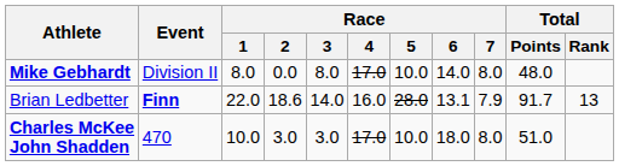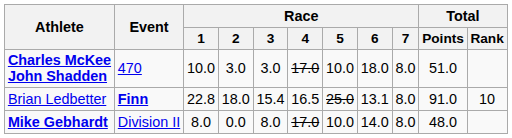rows swapped: Mike Gebhardt <-> Charles McKee John Shadden
Brian Ledbetter | Race / 1: 22.0 -> 22.8
Brian Ledbetter | Race / 2: 18.6 -> 18.0
Brian Ledbetter | Race / 3: 14.0 -> 15.4
Brian Ledbetter | Race / 4: 16.0 -> 16.5
Brian Ledbetter | Race / 5: 28.0 -> 25.0
Brian Ledbetter | Race / 7: 7.9 -> 8.0
Brian Ledbetter | Total / Points: 91.7 -> 91.0
Brian Ledbetter | Total / Rank: 13 -> 10
